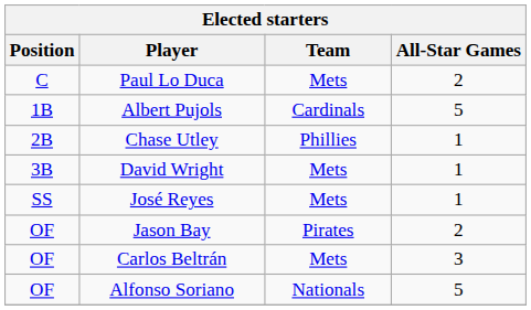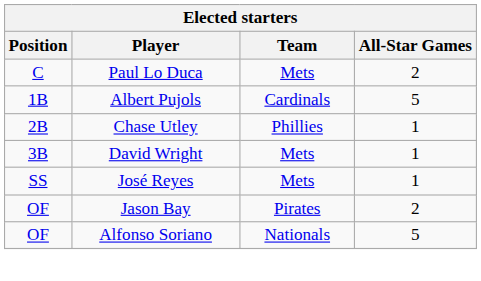- row: OF | Carlos Beltrán | Mets | 3
